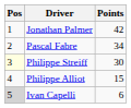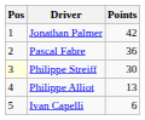Pascal Fabre | Points: 34 -> 36
Philippe Alliot | Points: 15 -> 13
Ivan Capelli | Pos: lightgrey background -> no background
